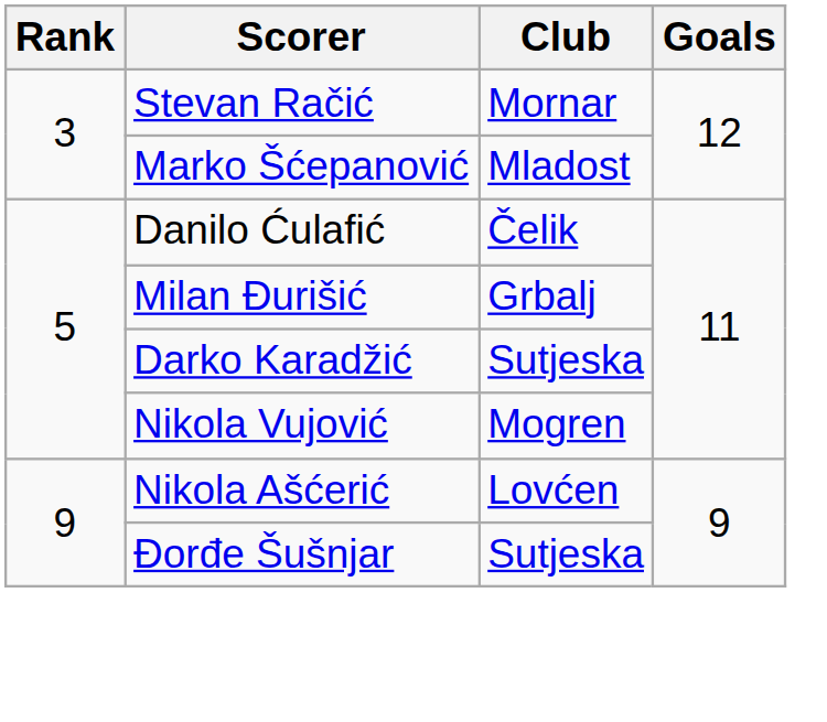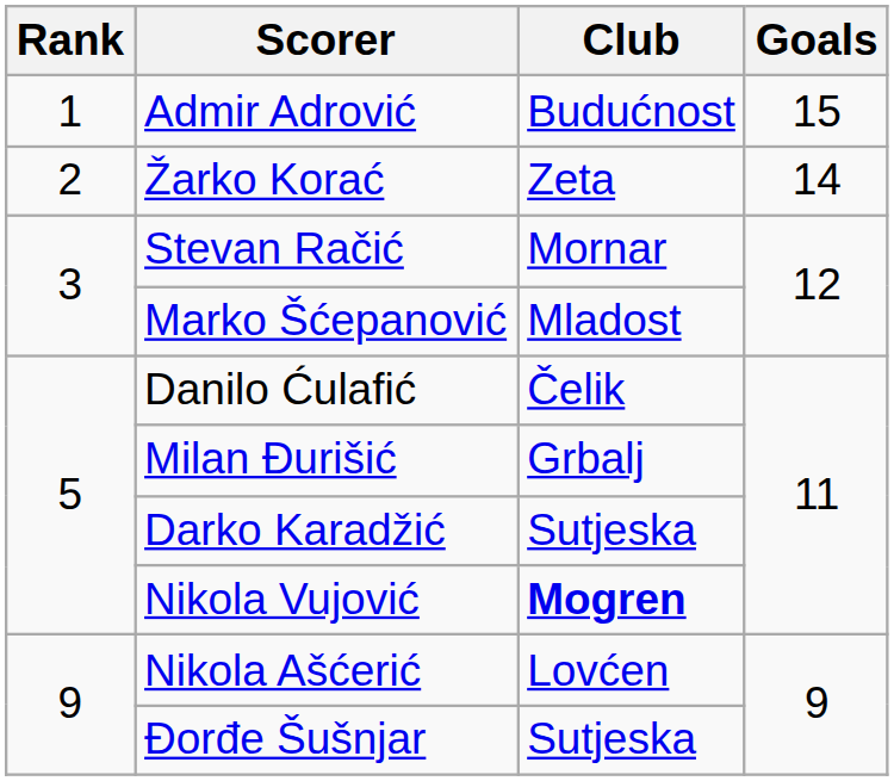+ row: 1 | Admir Adrović | Budućnost | 15
+ row: 2 | Žarko Korać | Zeta | 14
Nikola Vujović | Club: normal -> bold
